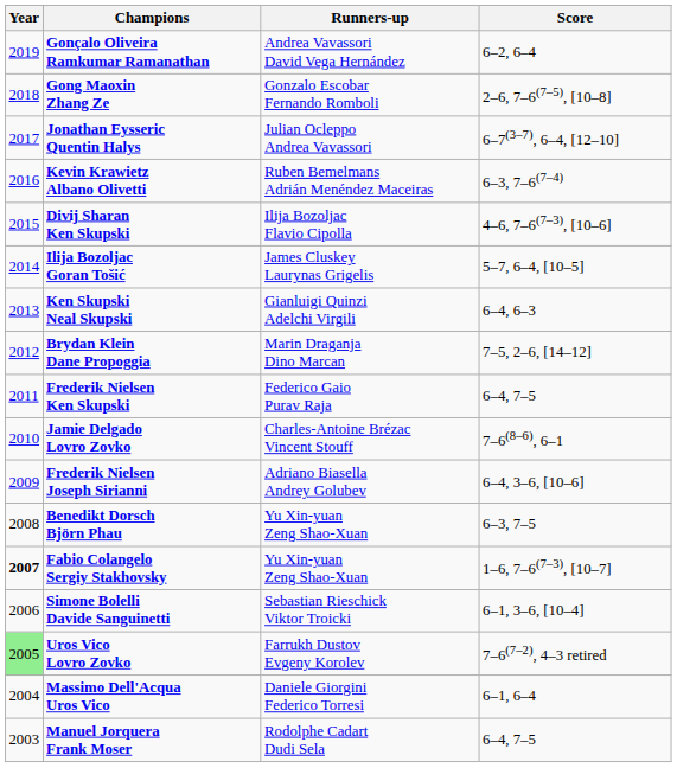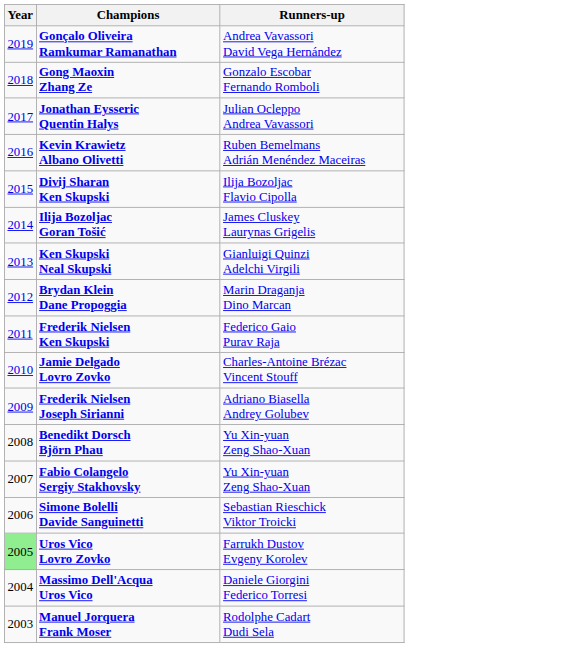- column: Score | 6–2, 6–4 | 2–6, 7–6(7–5), [10–8] | 6–7(3–7), 6–4, [12–10] | 6–3, 7–6(7–4) | 4–6, 7–6(7–3), [10–6] | 5–7, 6–4, [10–5] | 6–4, 6–3 | 7–5, 2–6, [14–12] | 6–4, 7–5 | 7–6(8–6), 6–1 | 6–4, 3–6, [10–6] | 6–3, 7–5 | 1–6, 7–6(7–3), [10–7] | 6–1, 3–6, [10–4] | 7–6(7–2), 4–3 retired | 6–1, 6–4 | 6–4, 7–5
Fabio Colangelo Sergiy Stakhovsky | Year: bold -> normal
